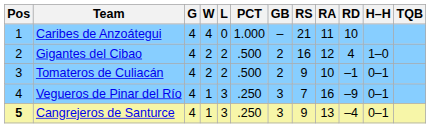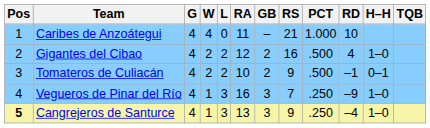columns swapped: PCT <-> RA
Vegueros de Pinar del Río | H–H: 0–1 -> 1–0
Cangrejeros de Santurce | H–H: 0–1 -> 1–0
